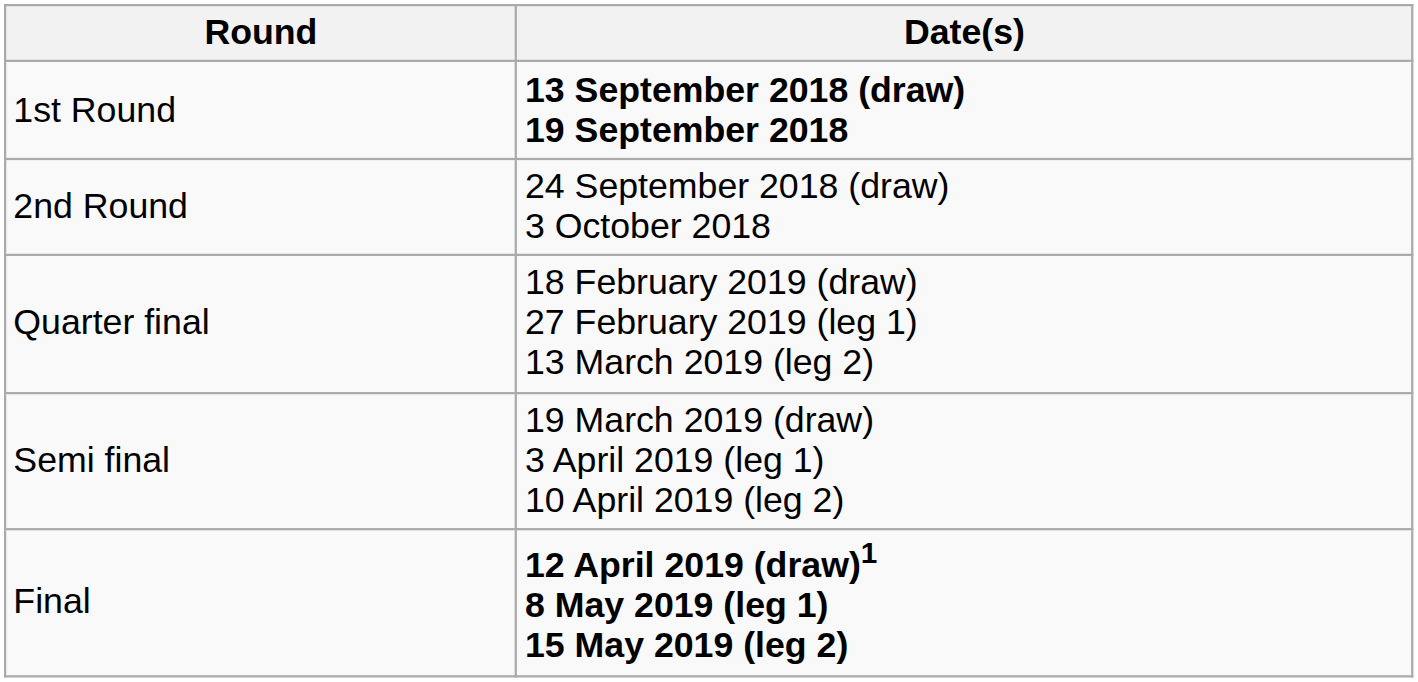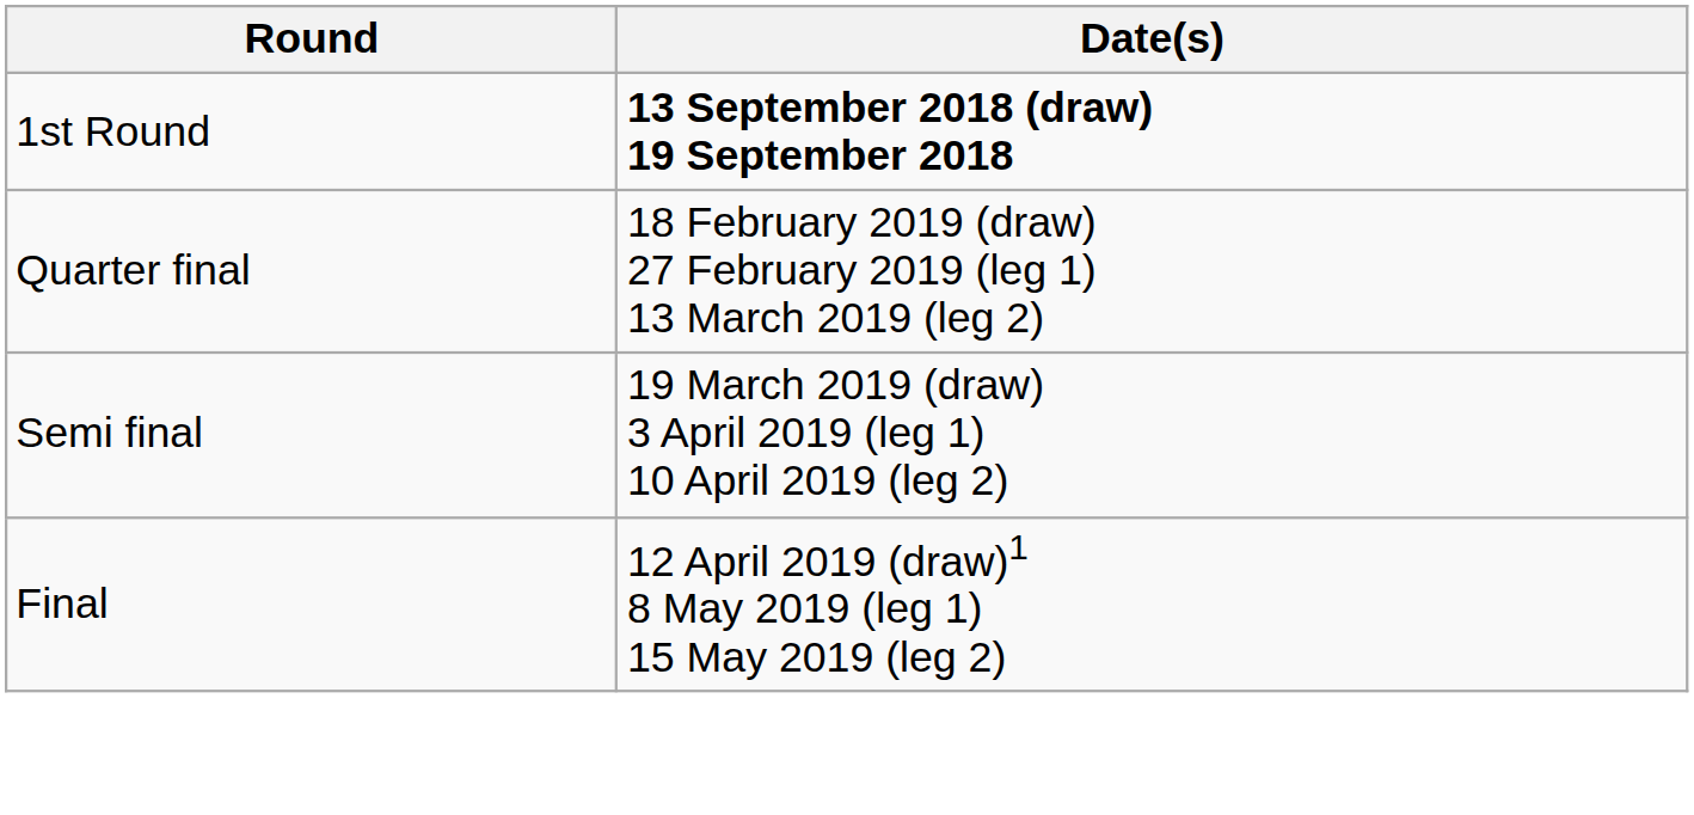- row: 2nd Round | 24 September 2018 (draw) 3 October 2018
Final | Date(s): bold -> normal
